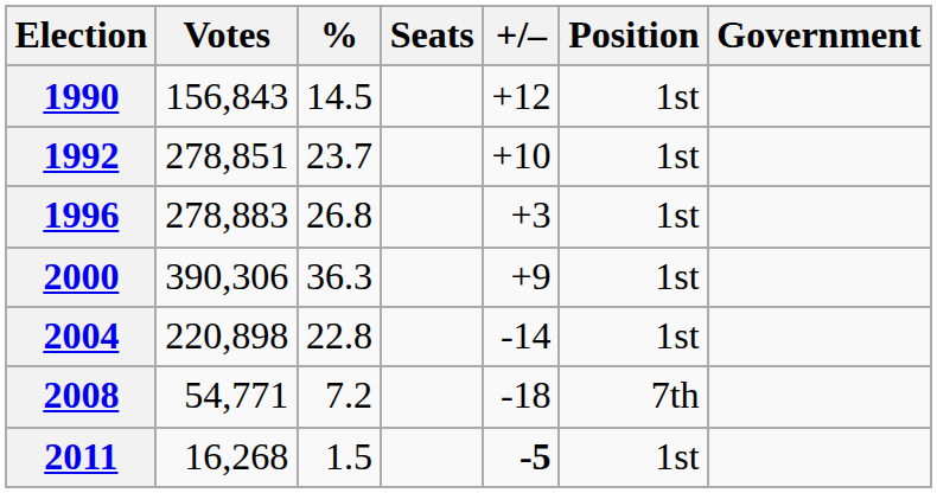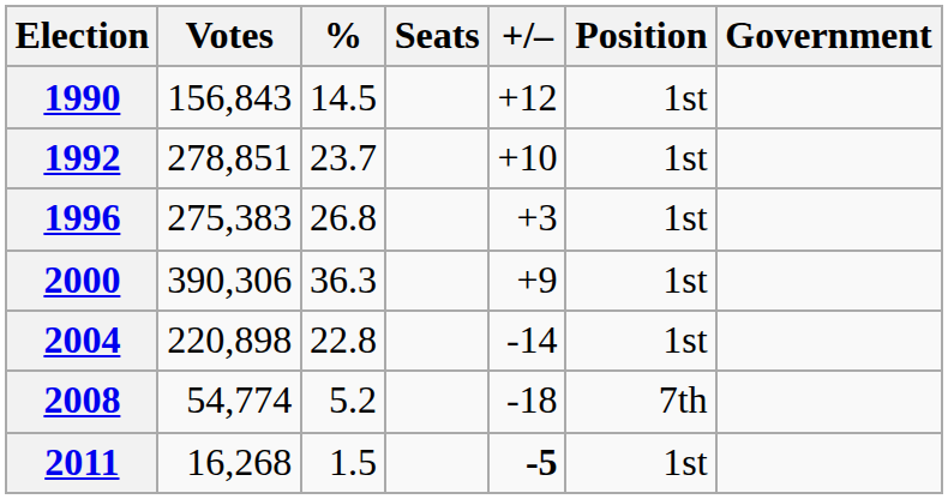1996 | Votes: 278,883 -> 275,383
2008 | Votes: 54,771 -> 54,774
2008 | %: 7.2 -> 5.2
